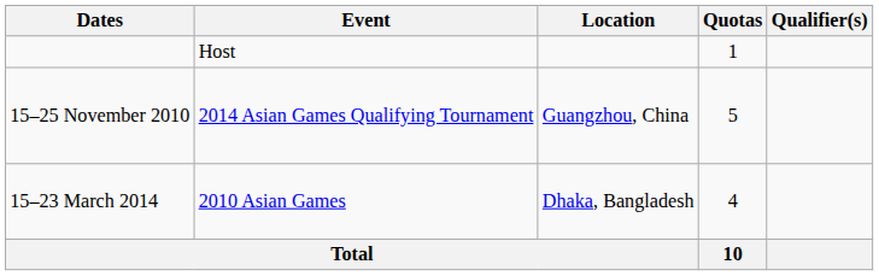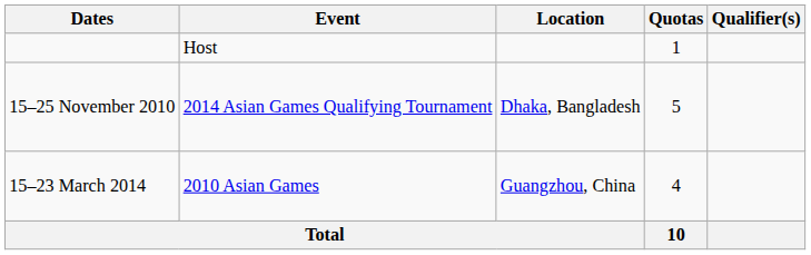15–25 November 2010 | Location: Guangzhou, China -> Dhaka, Bangladesh
15–23 March 2014 | Location: Dhaka, Bangladesh -> Guangzhou, China
